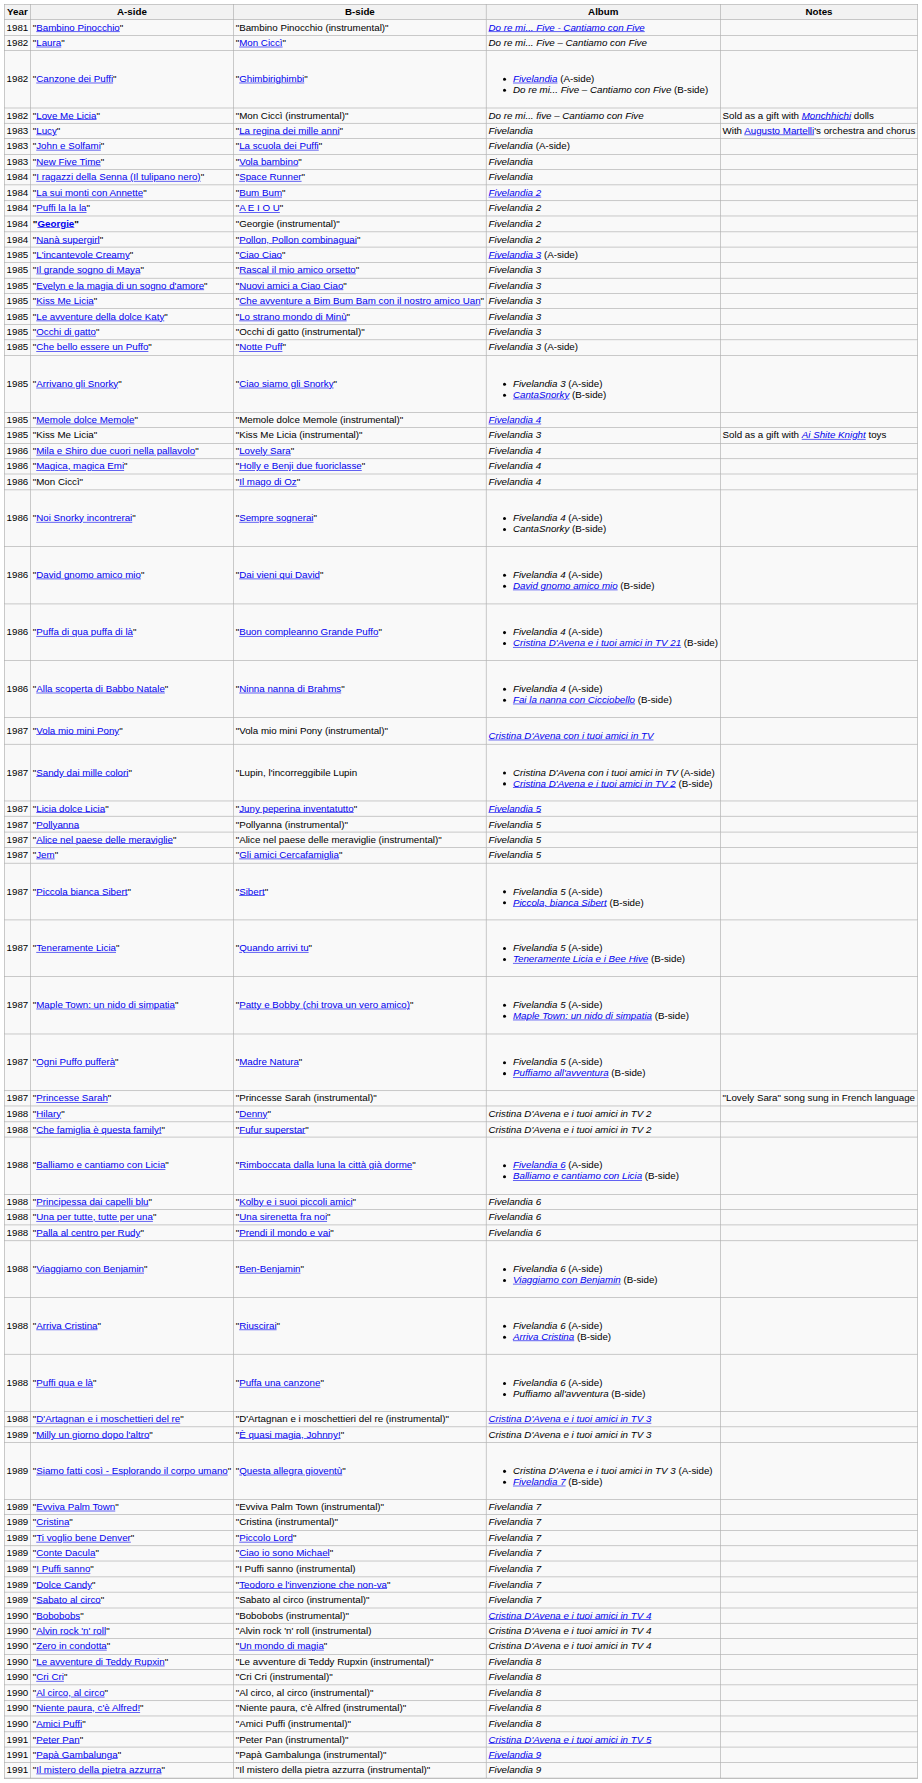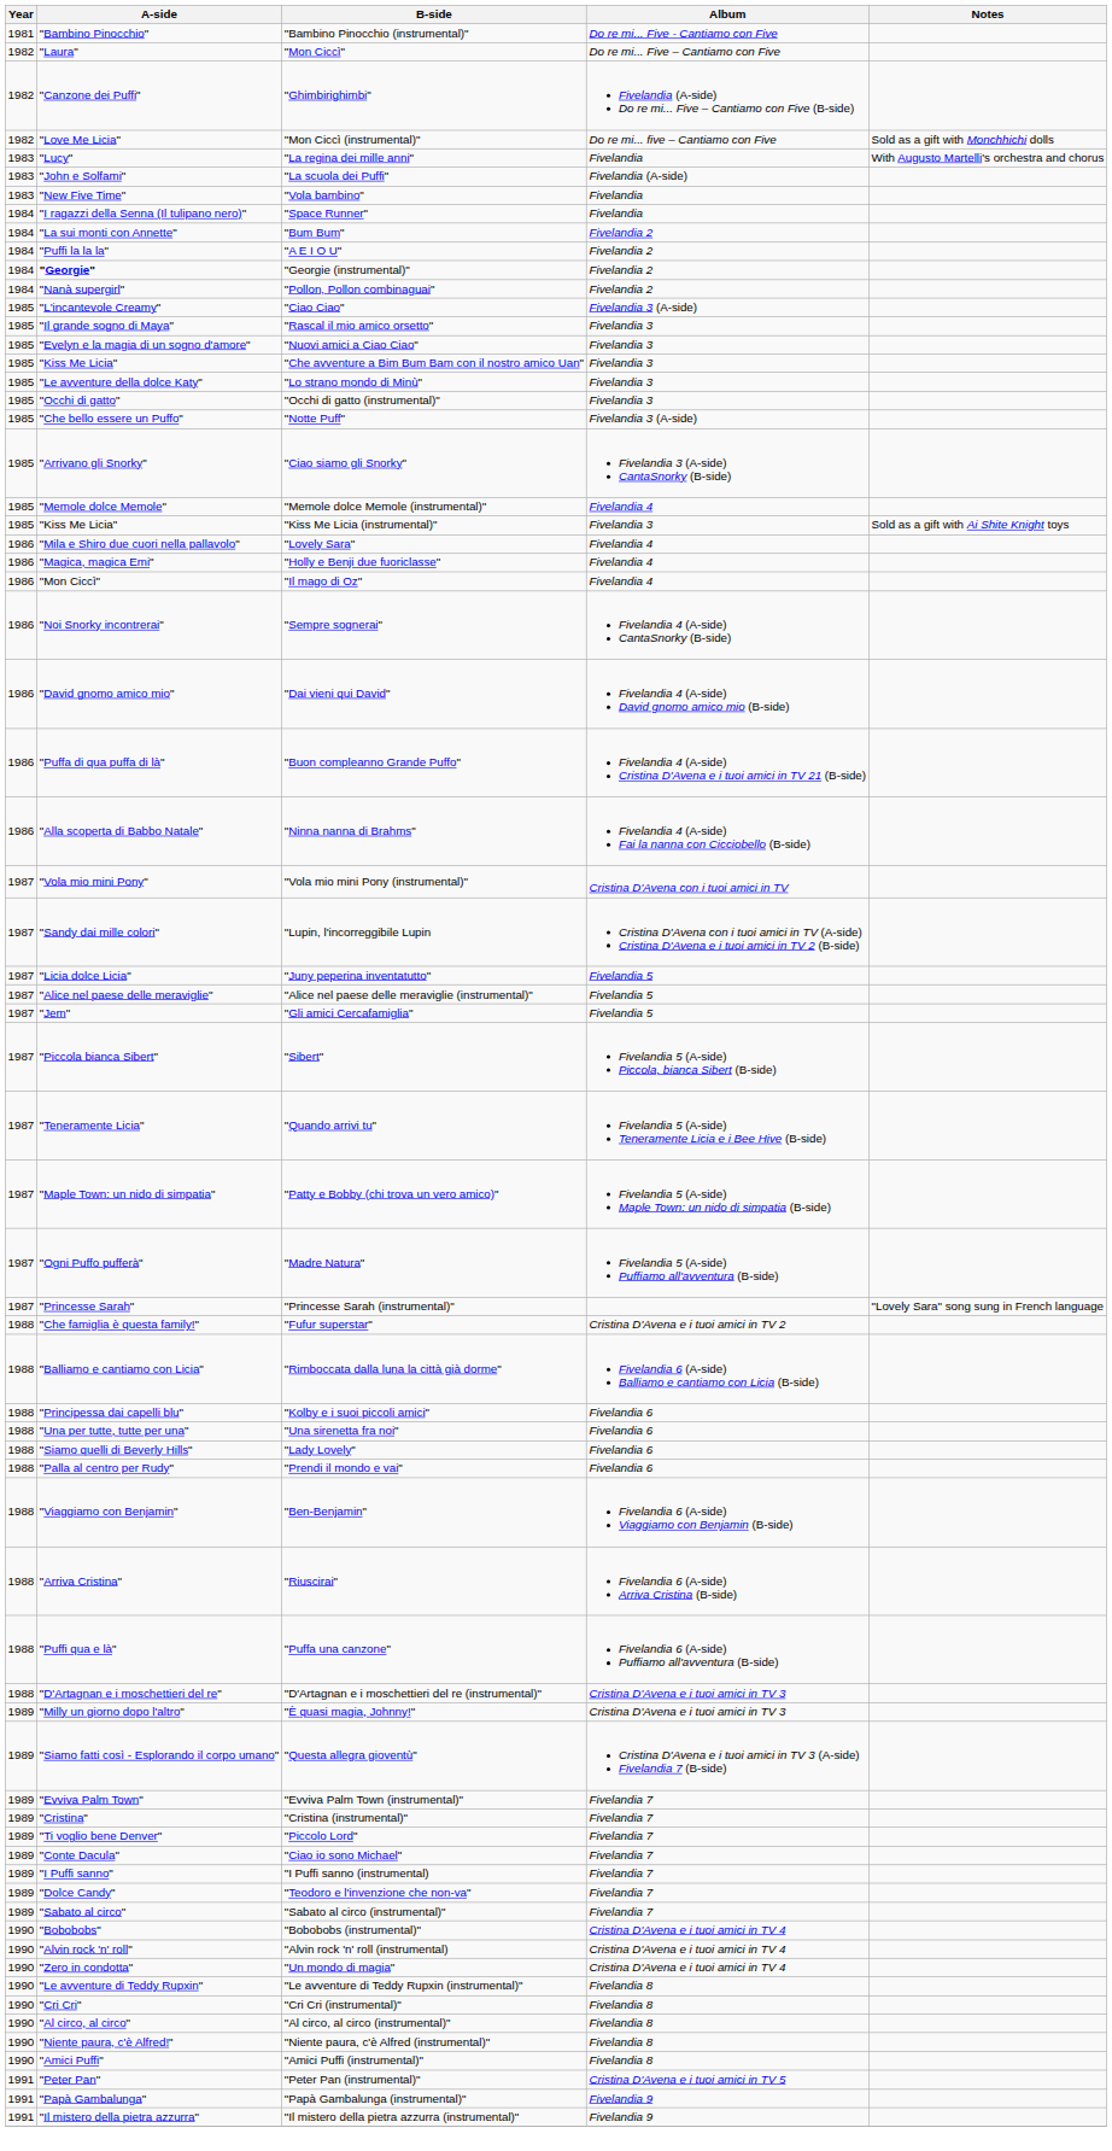- row: 1987 | "Pollyanna | "Pollyanna (instrumental)" | Fivelandia 5
- row: 1988 | "Hilary" | "Denny" | Cristina D'Avena e i tuoi amici in TV 2
+ row: 1988 | "Siamo quelli di Beverly Hills" | "Lady Lovely" | Fivelandia 6
